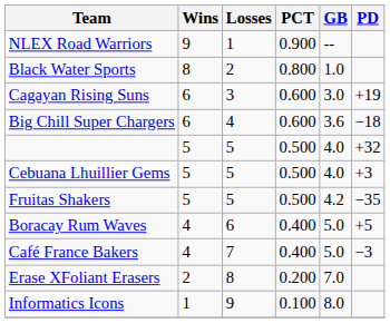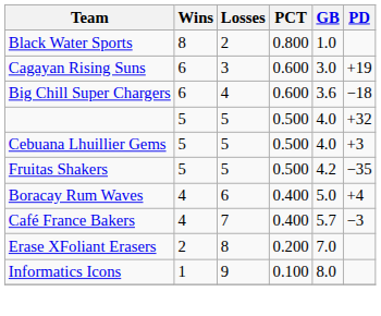- row: NLEX Road Warriors | 9 | 1 | 0.900 | --
Boracay Rum Waves | PD: +5 -> +4
Café France Bakers | GB: 5.0 -> 5.7
